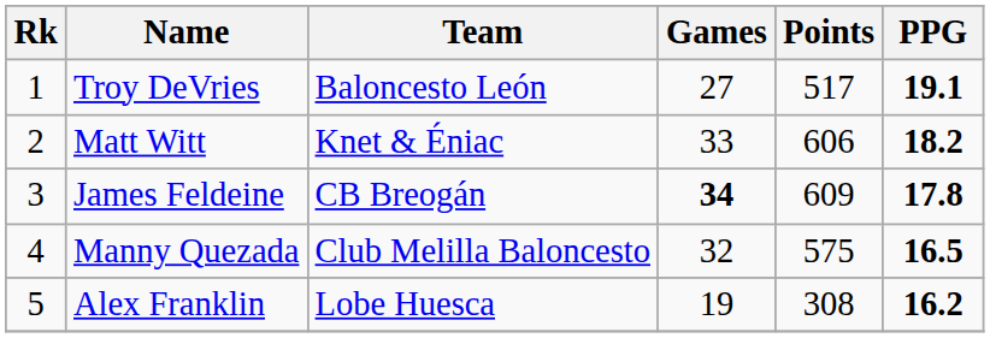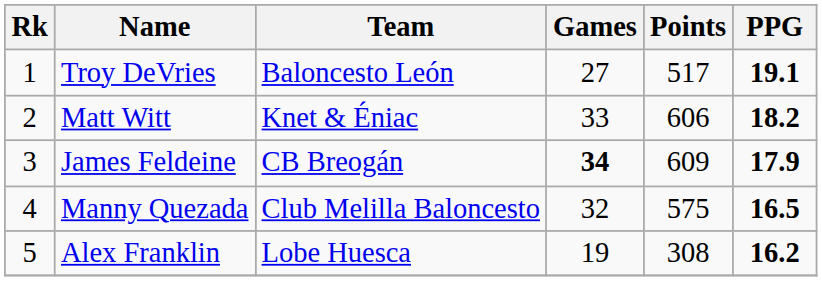James Feldeine | PPG: 17.8 -> 17.9
